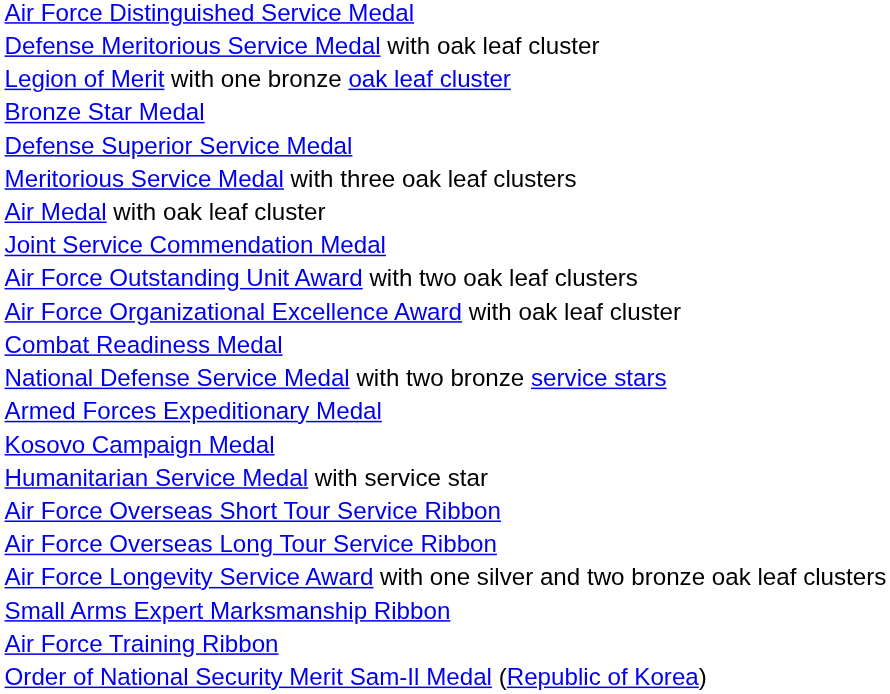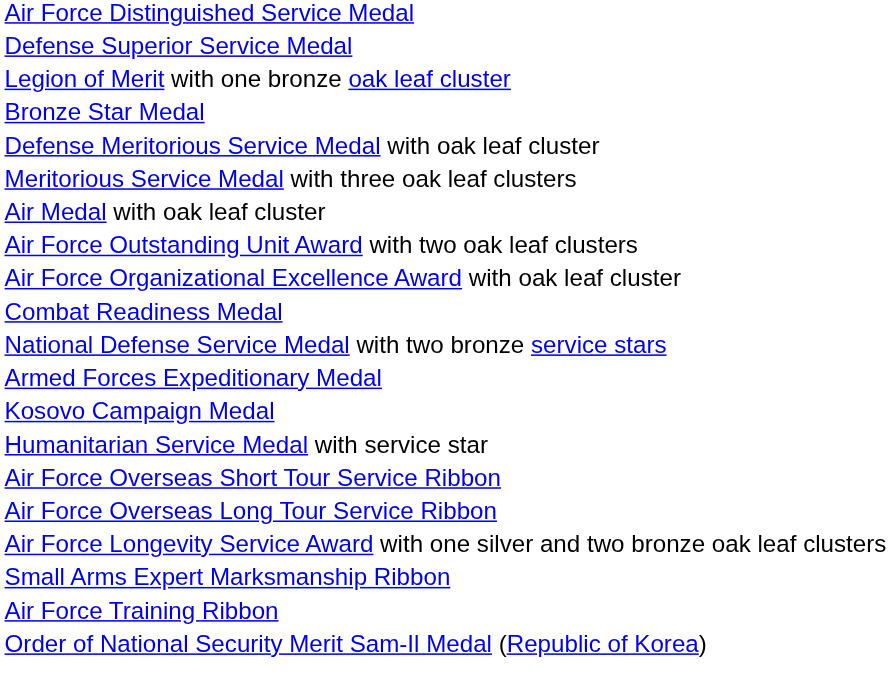rows swapped: Defense Superior Service Medal <-> Defense Meritorious Service Medal with oak leaf cluster
- row: Joint Service Commendation Medal
